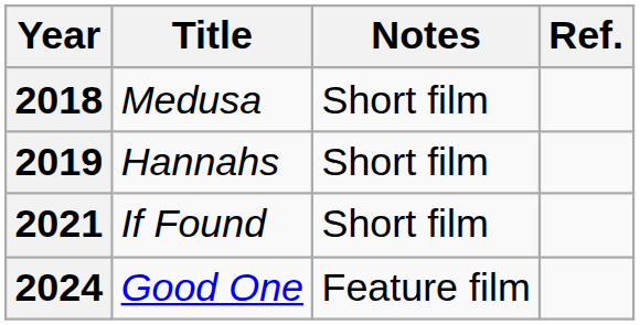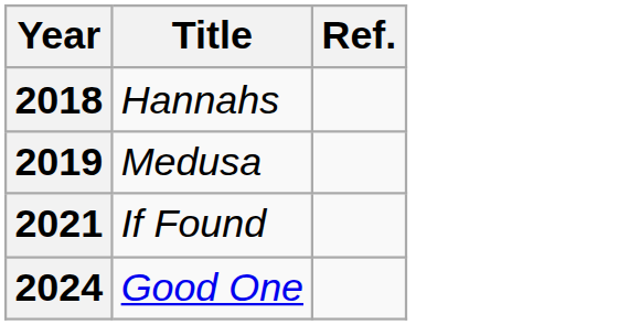- column: Notes | Short film | Short film | Short film | Feature film
2018 | Title: Medusa -> Hannahs
2019 | Title: Hannahs -> Medusa
